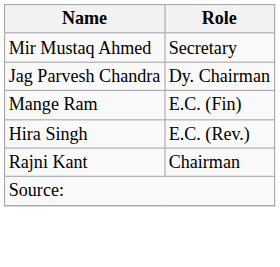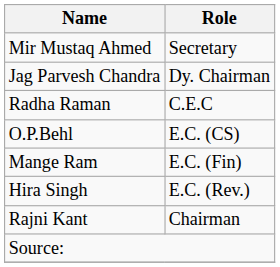+ row: Radha Raman | C.E.C
+ row: O.P.Behl | E.C. (CS)
